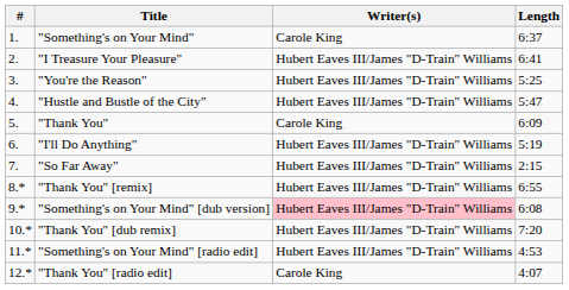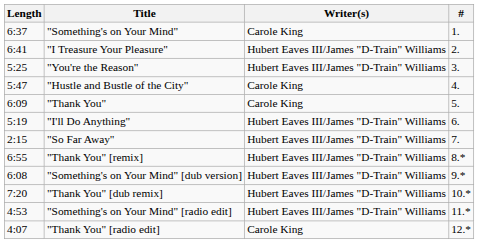columns swapped: # <-> Length
"Hustle and Bustle of the City" | Writer(s): Hubert Eaves III/James "D-Train" Williams -> Carole King
"Something's on Your Mind" [dub version] | Writer(s): pink background -> no background
